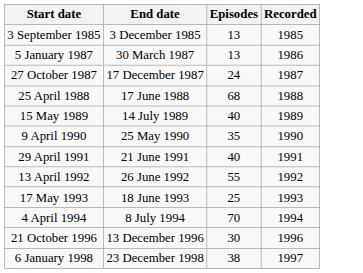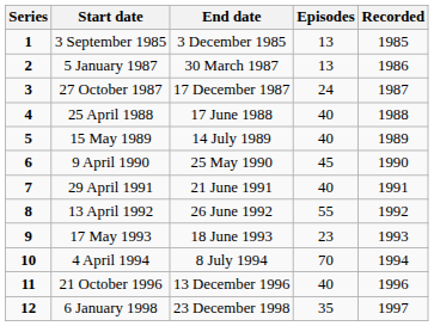+ column: Series | 1 | 2 | 3 | 4 | 5 | 6 | 7 | 8 | 9 | 10 | 11 | 12
25 April 1988 | Episodes: 68 -> 40
9 April 1990 | Episodes: 35 -> 45
17 May 1993 | Episodes: 25 -> 23
21 October 1996 | Episodes: 30 -> 40
6 January 1998 | Episodes: 38 -> 35
